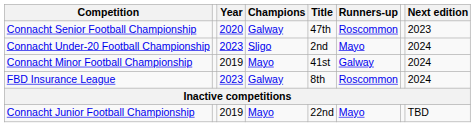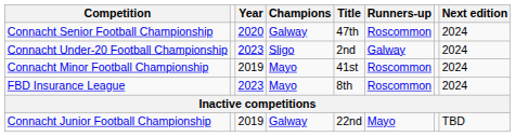Connacht Senior Football Championship | Next edition: 2023 -> 2024
Connacht Under-20 Football Championship | Runners-up: Mayo -> Galway
Connacht Minor Football Championship | Runners-up: Galway -> Roscommon
FBD Insurance League | Champions: Galway -> Mayo
Connacht Junior Football Championship | Champions: Mayo -> Galway
